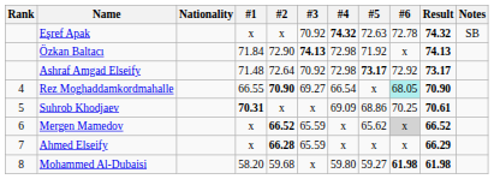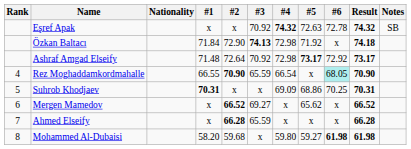Özkan Baltacı | Result: 74.13 -> 74.18
Rez Moghaddamkordmahalle | #3: 69.27 -> 65.59
Suhrob Khodjaev | Result: 70.61 -> 70.31
Mergen Mamedov | #3: 65.59 -> 69.27
Mergen Mamedov | #6: lightgrey background -> no background
Ahmed Elseify | Result: 66.29 -> 66.28
